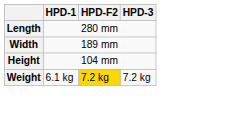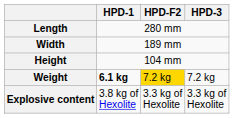Weight | HPD-1: normal -> bold
+ row: Explosive content | 3.8 kg of Hexolite | 3.3 kg of Hexolite | 3.3 kg of Hexolite
